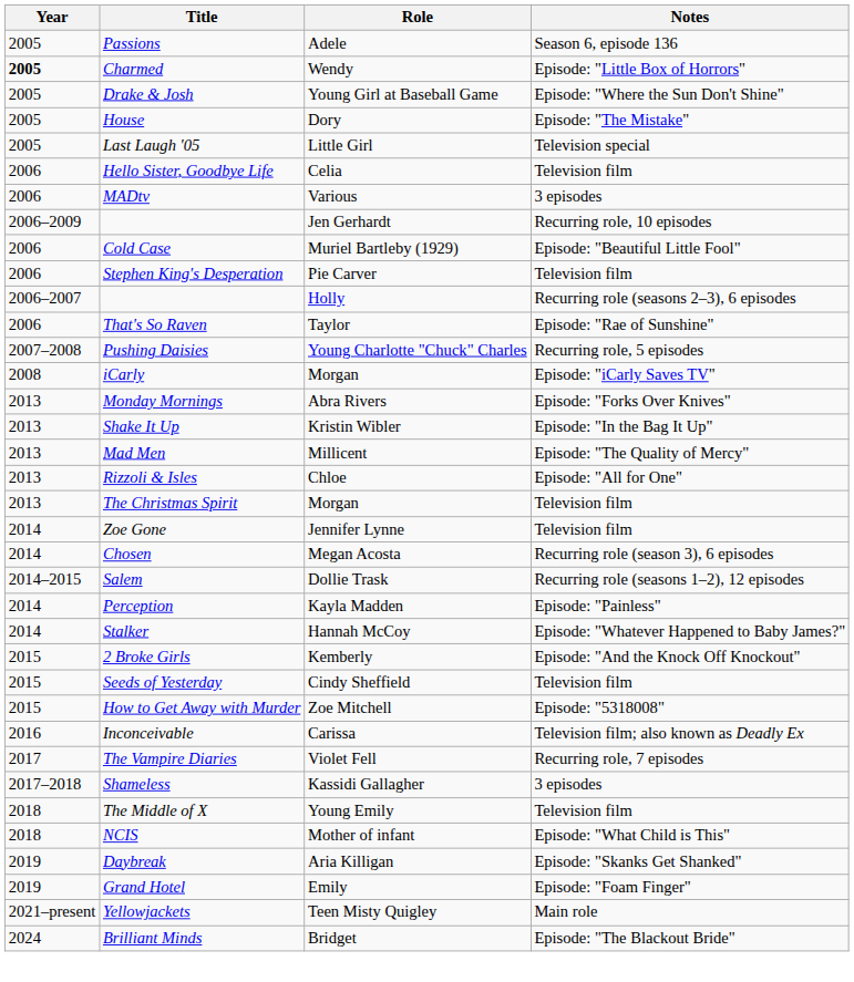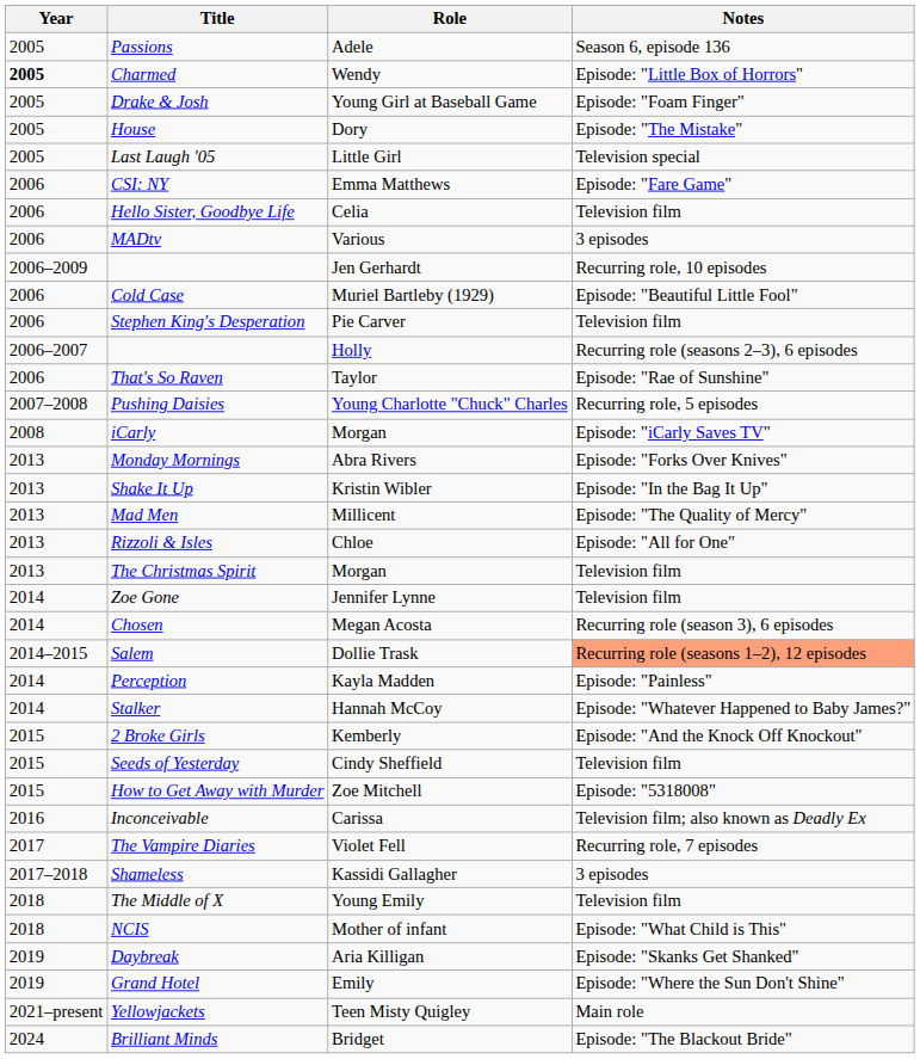Drake & Josh | Notes: Episode: "Where the Sun Don't Shine" -> Episode: "Foam Finger"
+ row: 2006 | CSI: NY | Emma Matthews | Episode: "Fare Game"
Salem | Notes: no background -> lightsalmon background
Grand Hotel | Notes: Episode: "Foam Finger" -> Episode: "Where the Sun Don't Shine"
